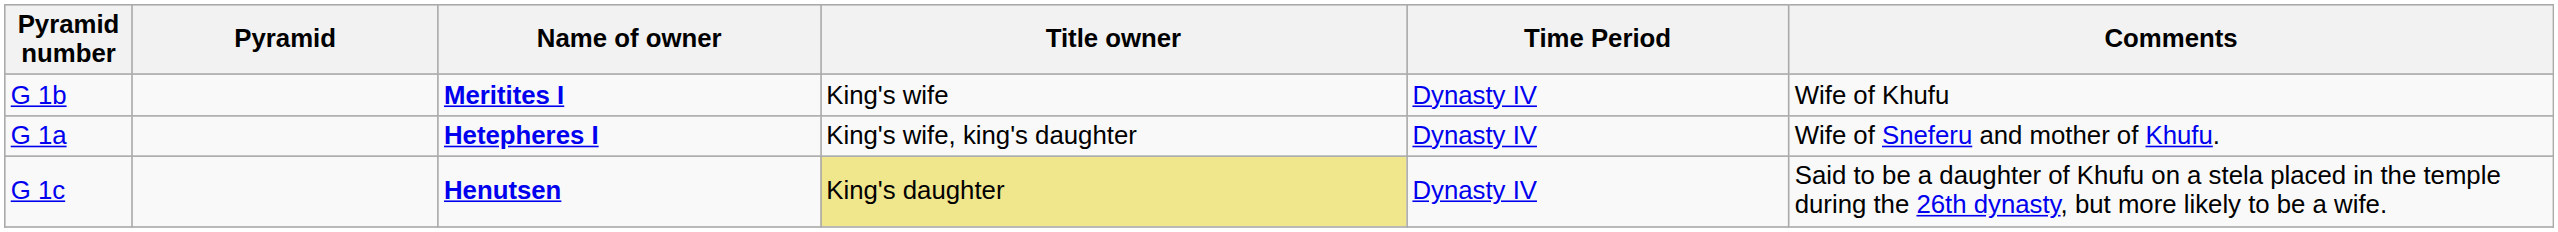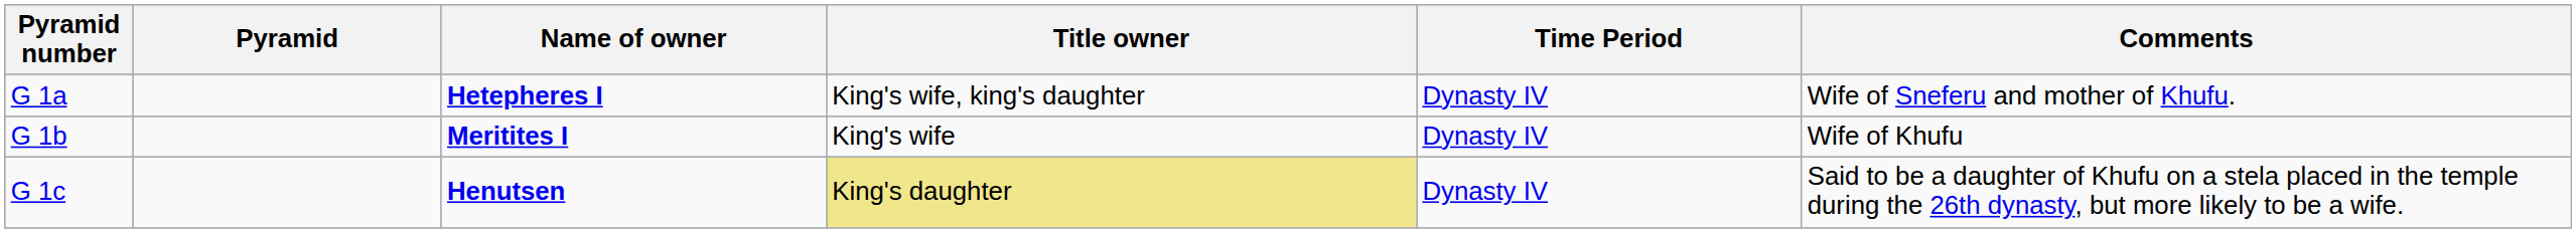rows swapped: G 1a <-> G 1b
